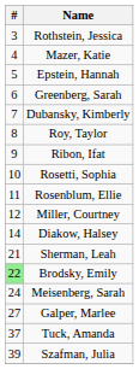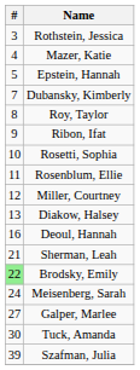- row: 6 | Greenberg, Sarah
Diakow, Halsey | #: 14 -> 13
+ row: 16 | Deoul, Hannah
Tuck, Amanda | #: 37 -> 30
